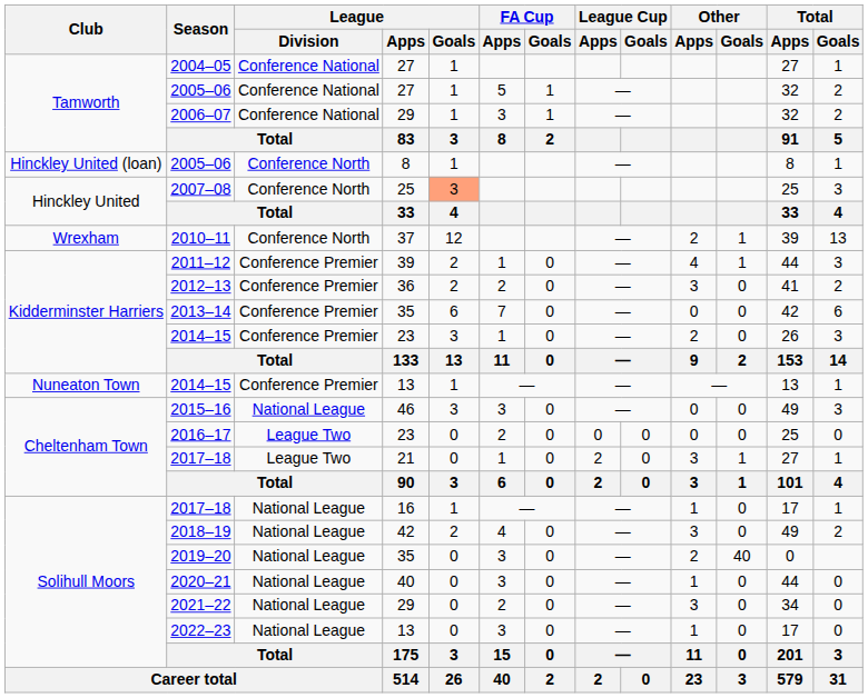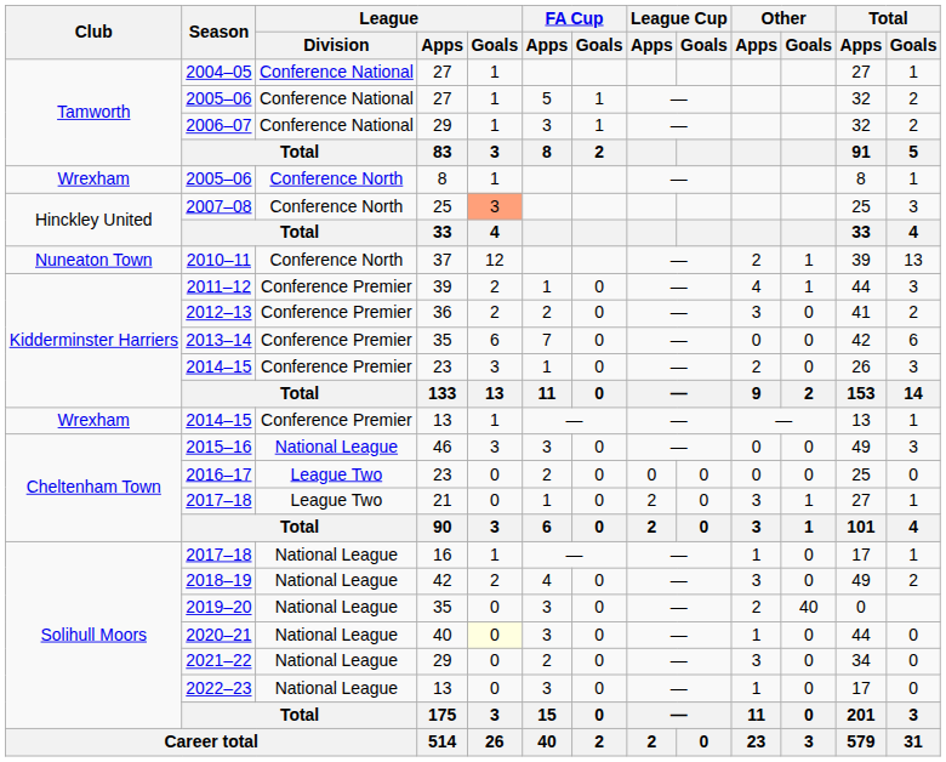2005–06 / 8 | Club: Hinckley United (loan) -> Wrexham
2010–11 | Club: Wrexham -> Nuneaton Town
2014–15 / 13 | Club: Nuneaton Town -> Wrexham
2020–21 | League / Goals: no background -> lightyellow background
